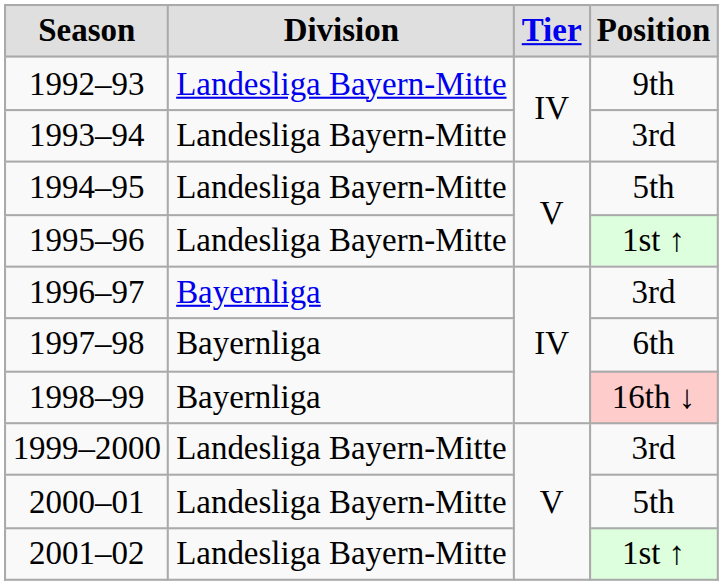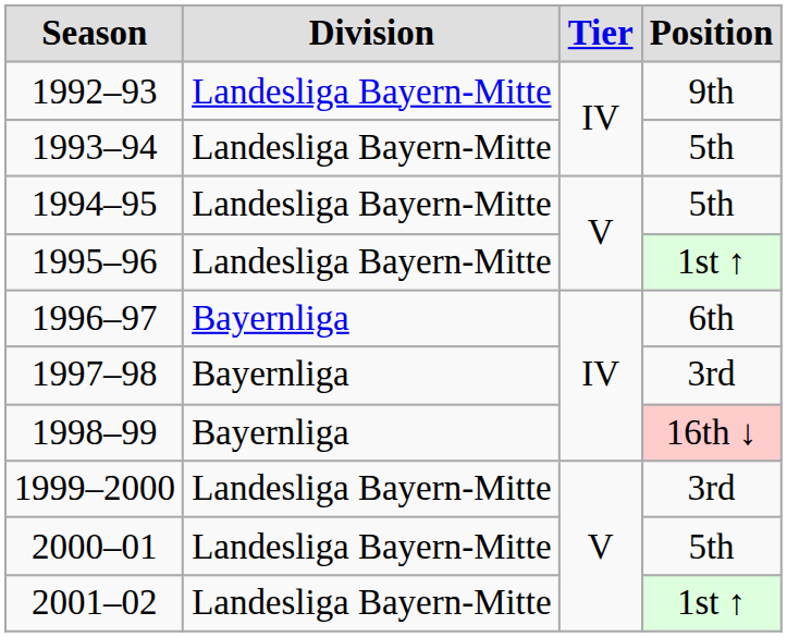1993–94 | Position: 3rd -> 5th
1996–97 | Position: 3rd -> 6th
1997–98 | Position: 6th -> 3rd
